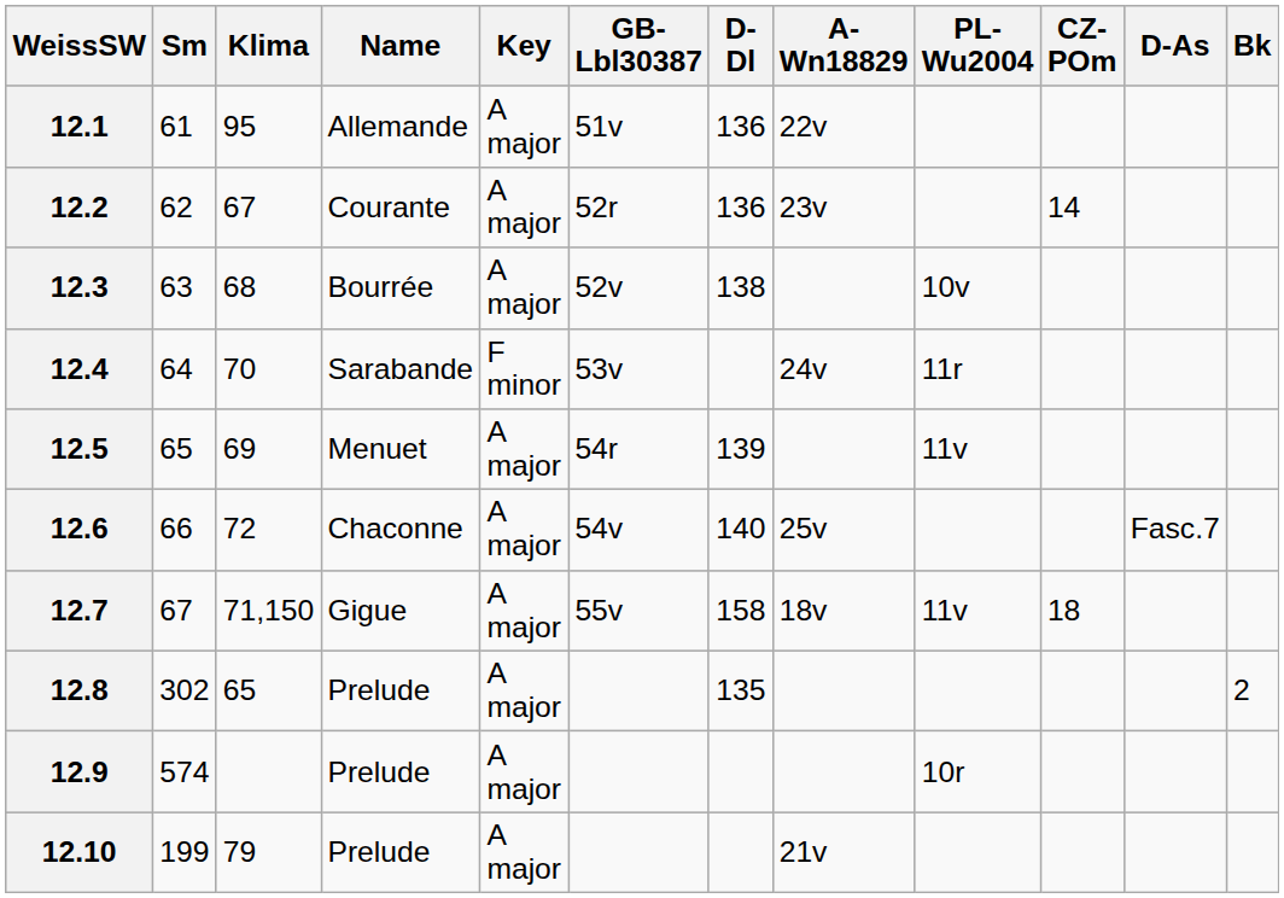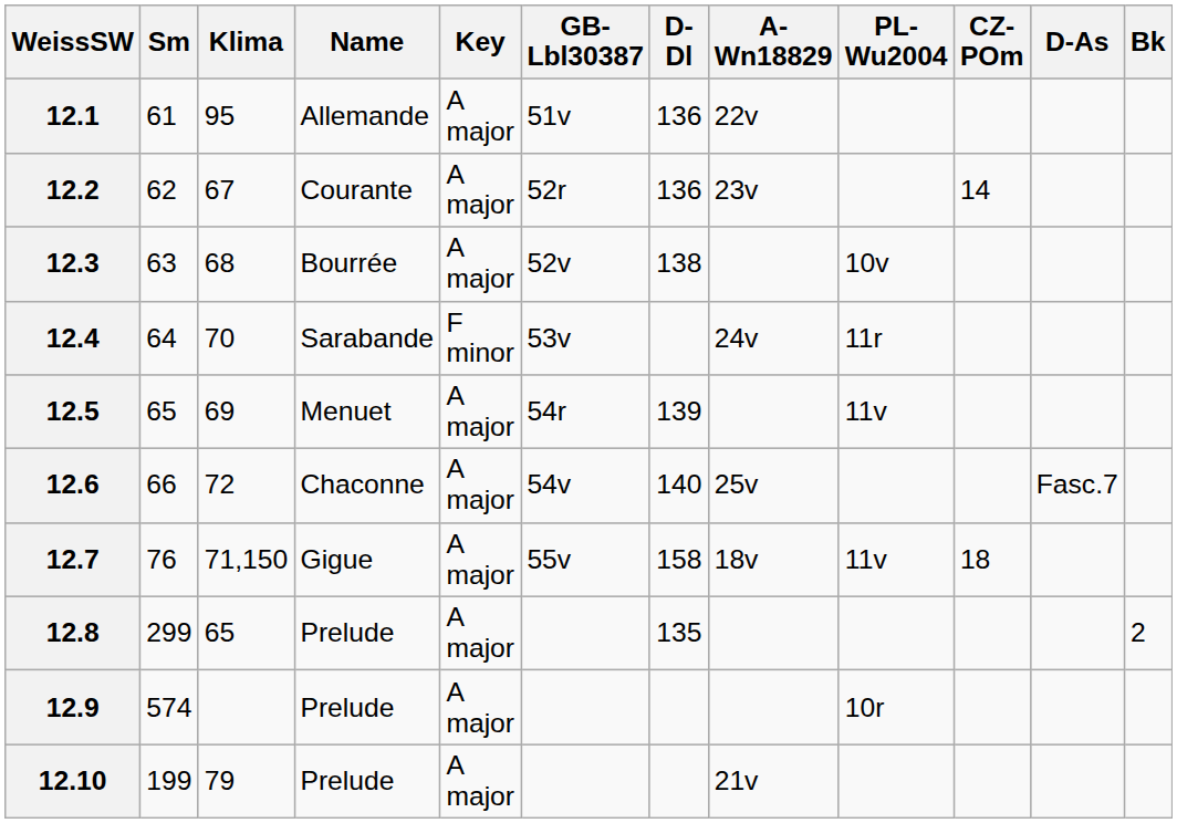12.7 | Sm: 67 -> 76
12.8 | Sm: 302 -> 299
